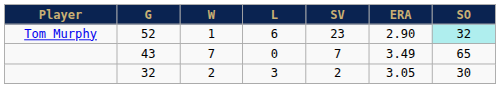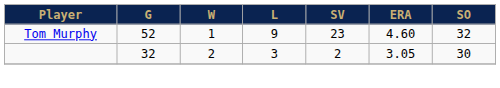52 | L: 6 -> 9
52 | ERA: 2.90 -> 4.60
52 | SO: paleturquoise background -> no background
- row: 43 | 7 | 0 | 7 | 3.49 | 65
